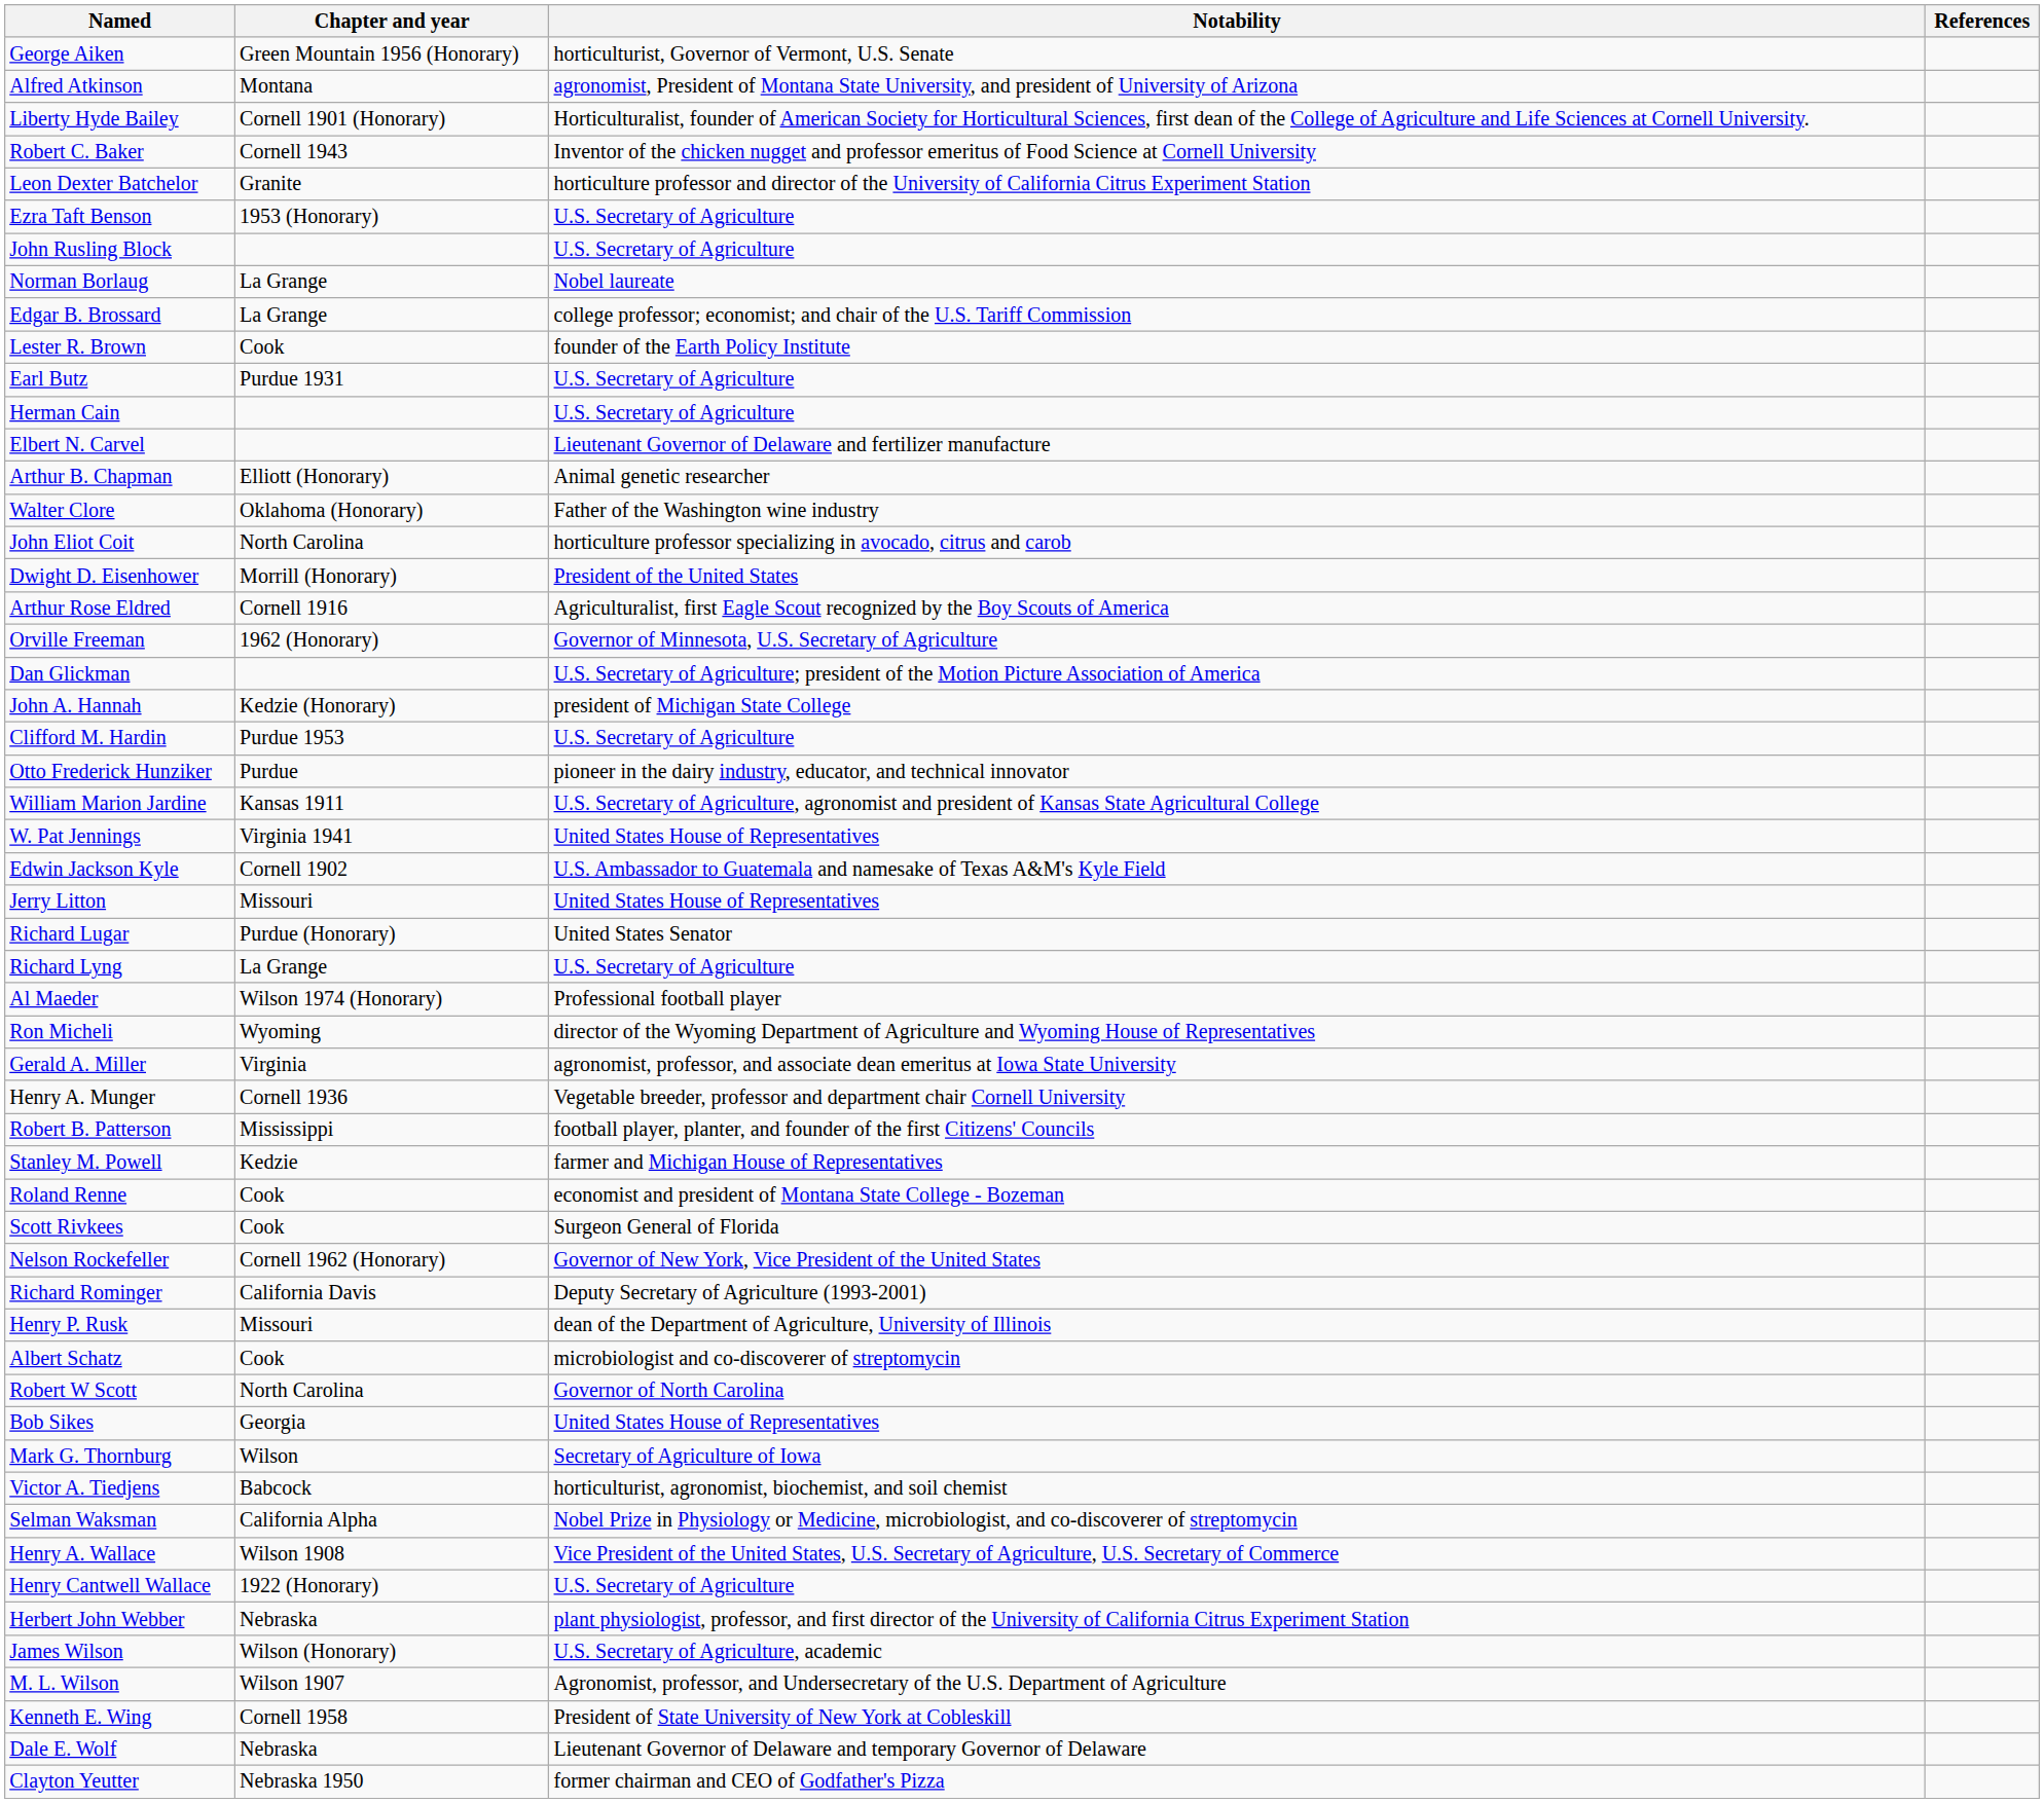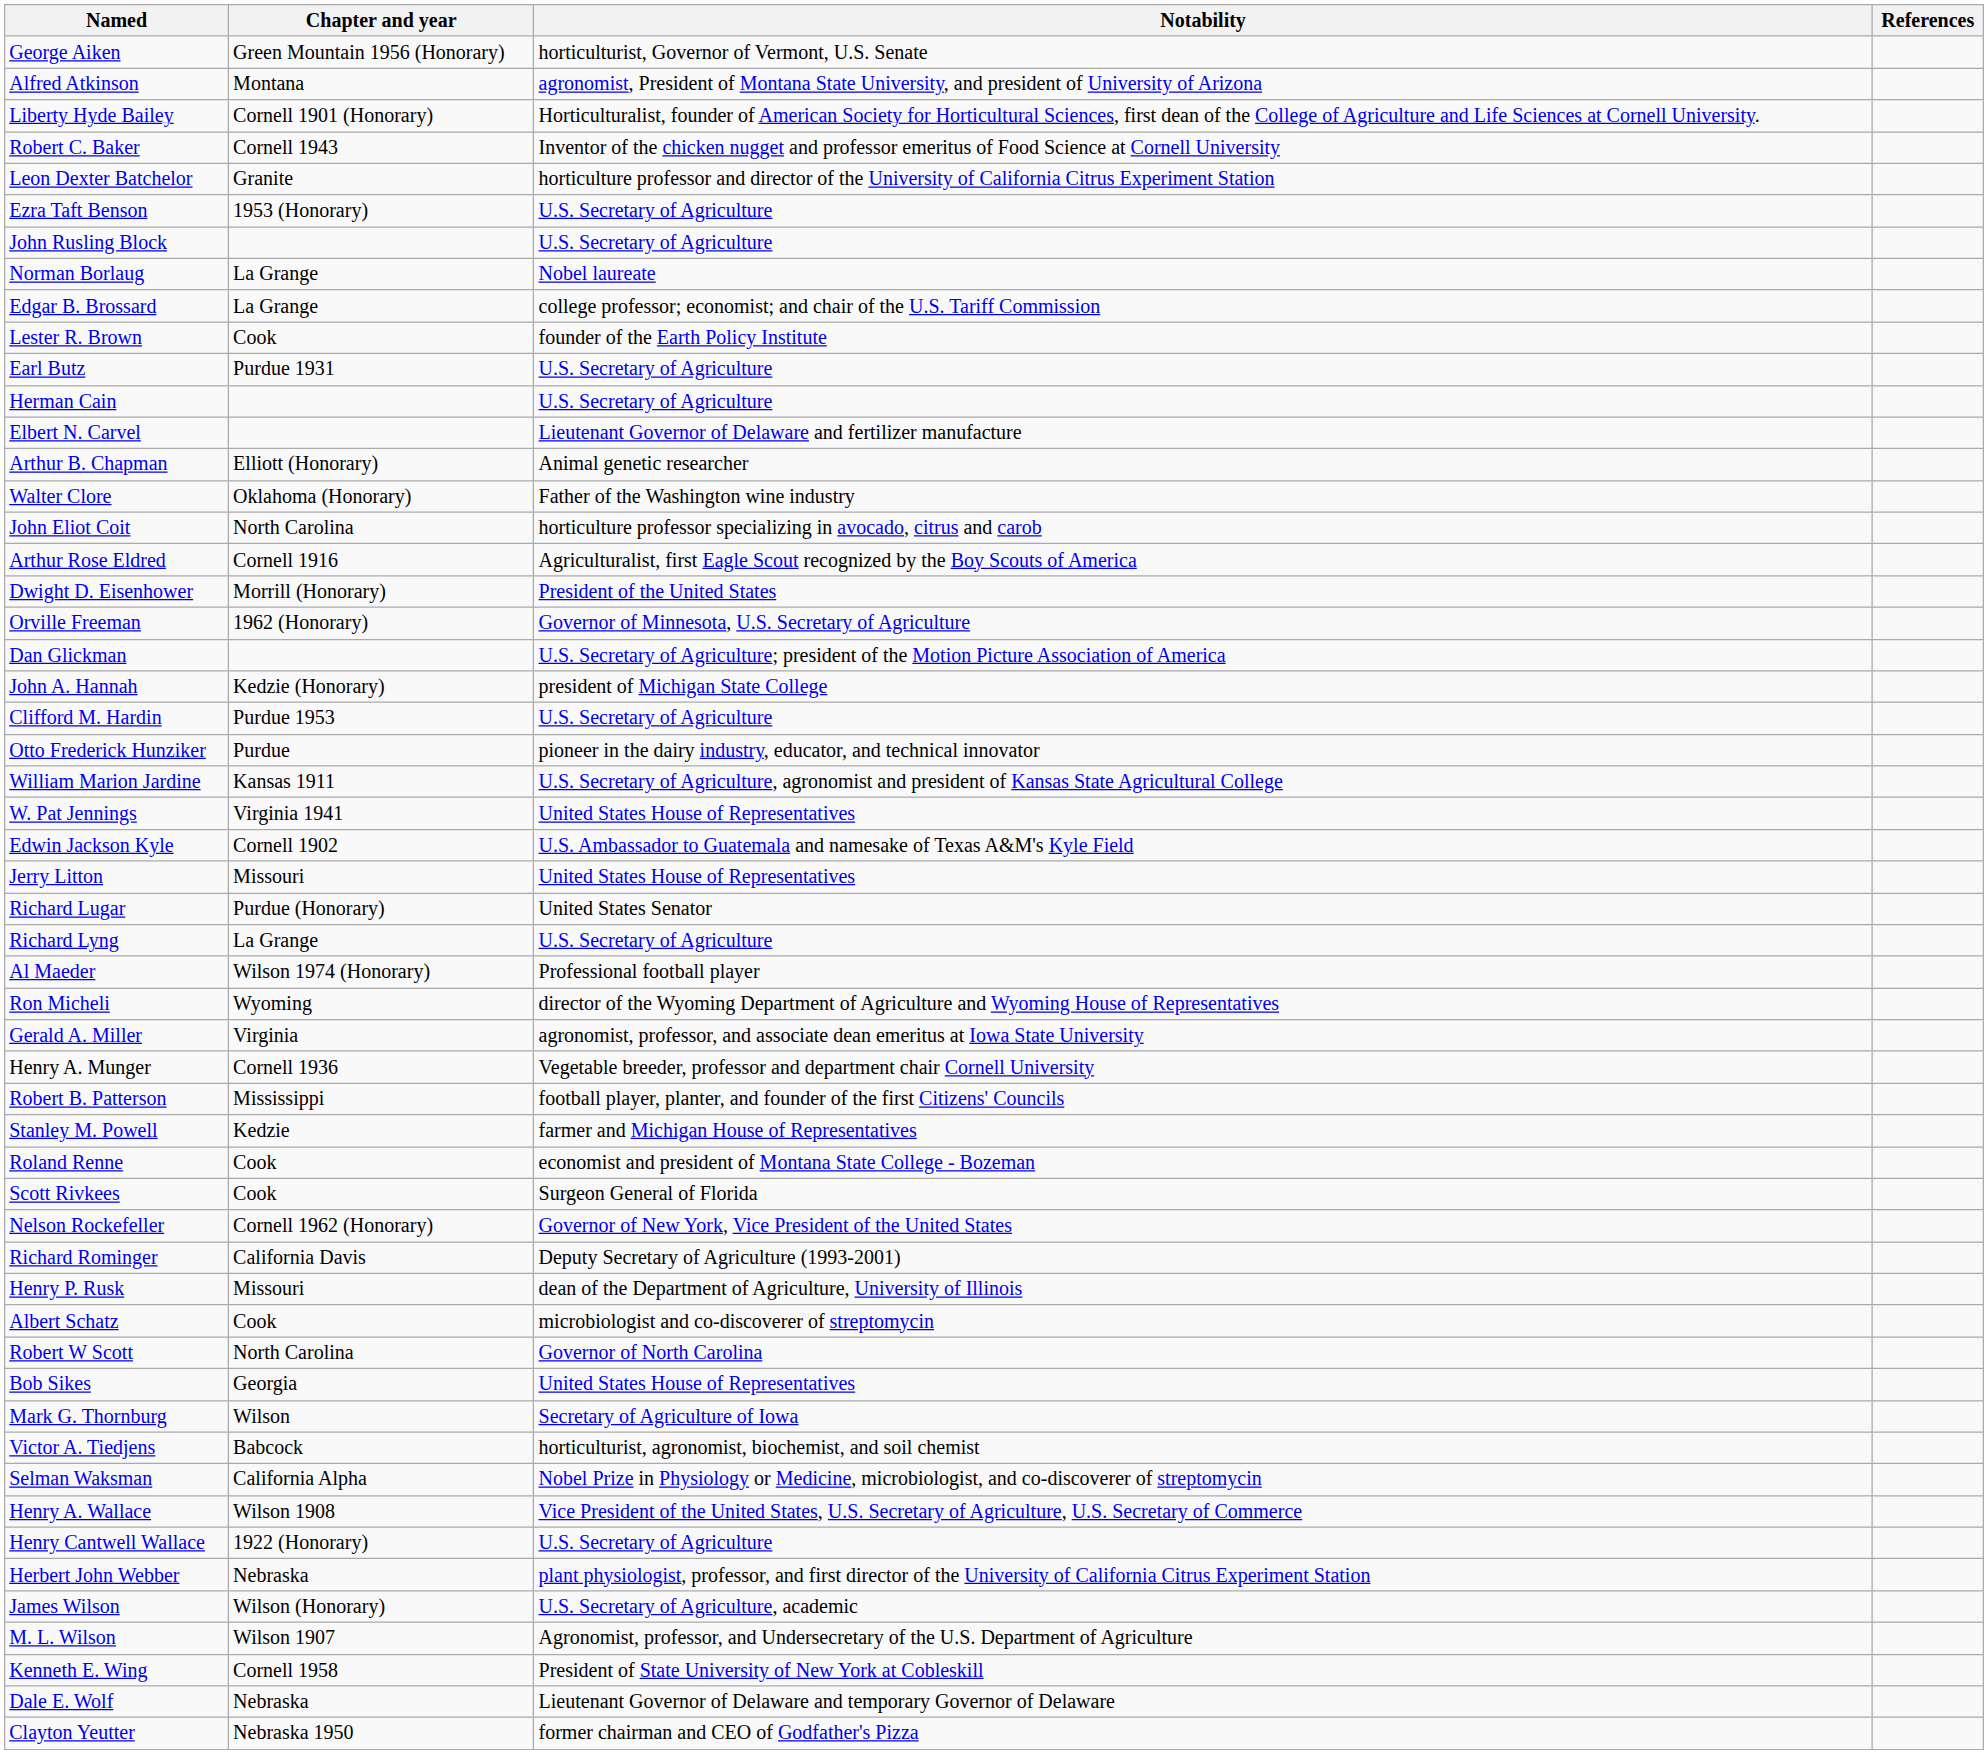rows swapped: Dwight D. Eisenhower <-> Arthur Rose Eldred
